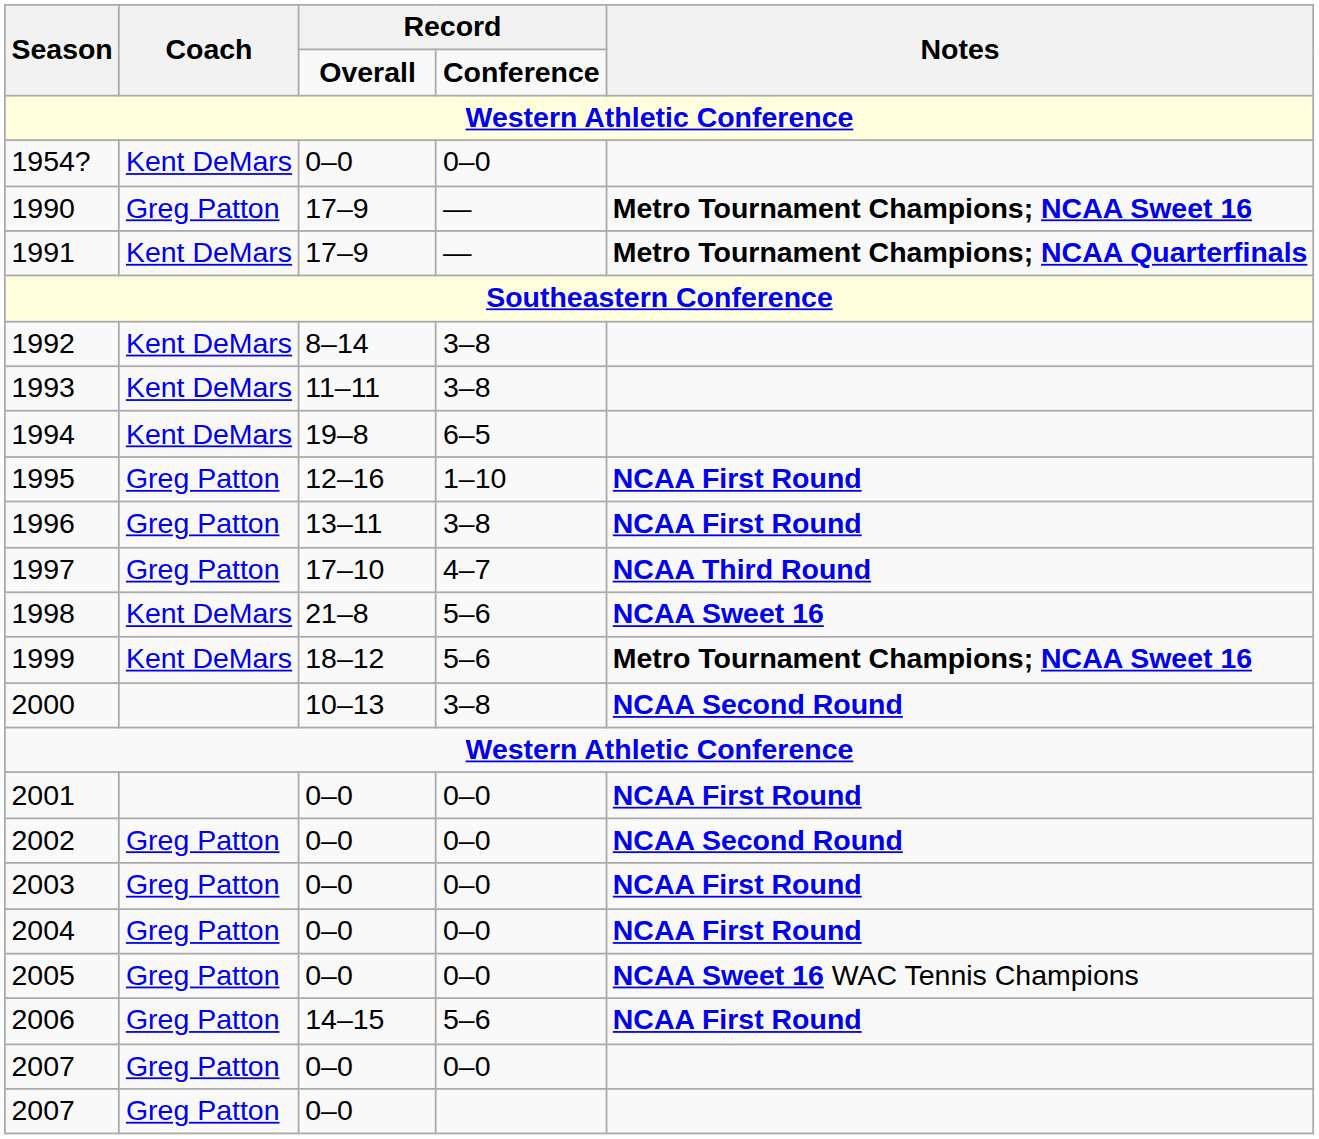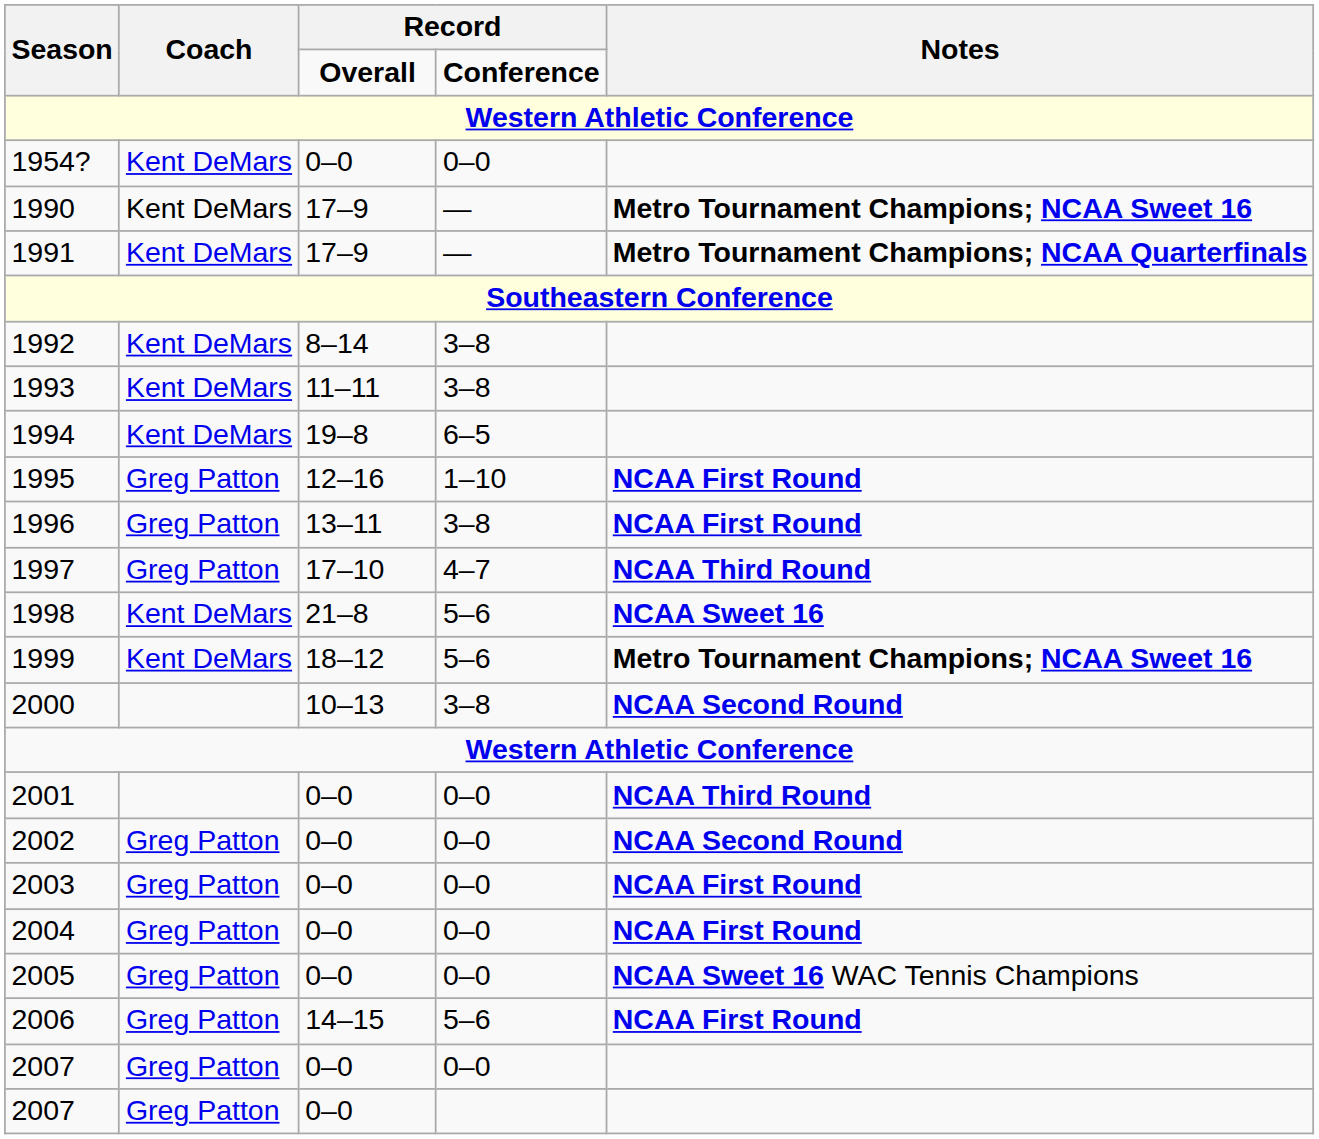1990 | Coach: Greg Patton -> Kent DeMars
2001 | Notes: NCAA First Round -> NCAA Third Round
